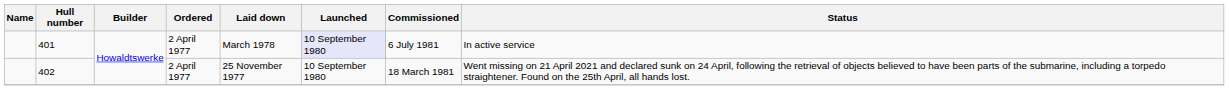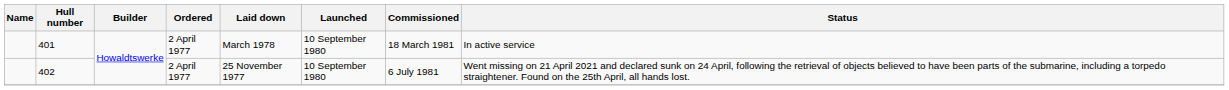401 | Launched: lavender background -> no background
401 | Commissioned: 6 July 1981 -> 18 March 1981
402 | Commissioned: 18 March 1981 -> 6 July 1981
